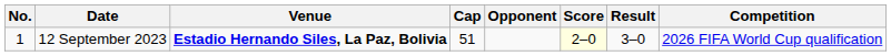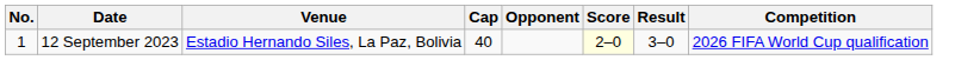12 September 2023 | Venue: bold -> normal
12 September 2023 | Cap: 51 -> 40
